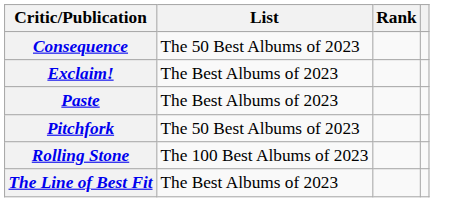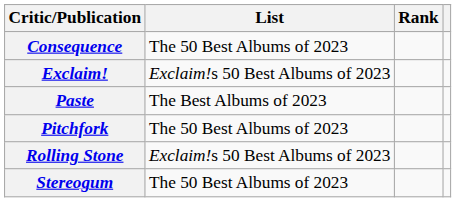Exclaim! | List: The Best Albums of 2023 -> Exclaim!s 50 Best Albums of 2023
Rolling Stone | List: The 100 Best Albums of 2023 -> Exclaim!s 50 Best Albums of 2023
+ row: Stereogum | The 50 Best Albums of 2023
- row: The Line of Best Fit | The Best Albums of 2023
